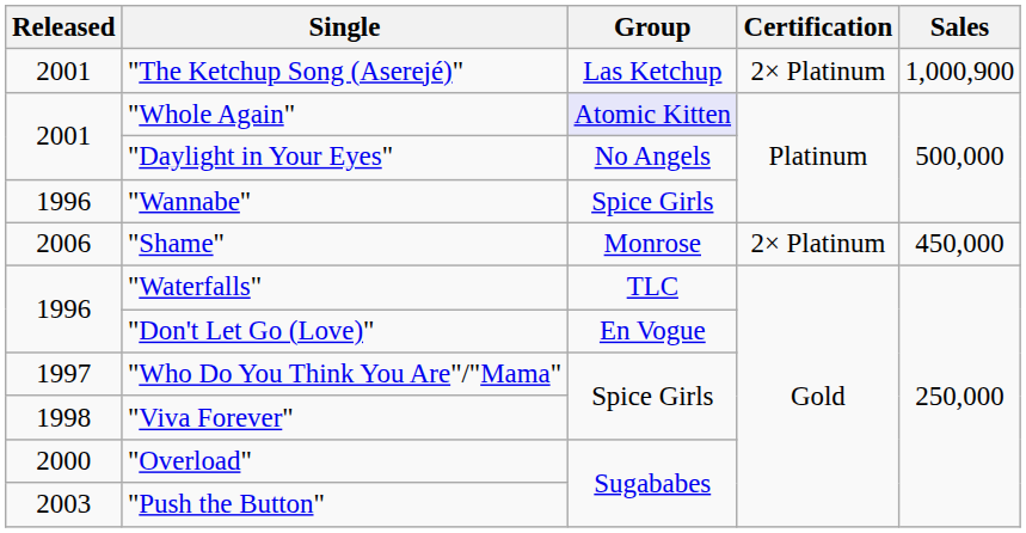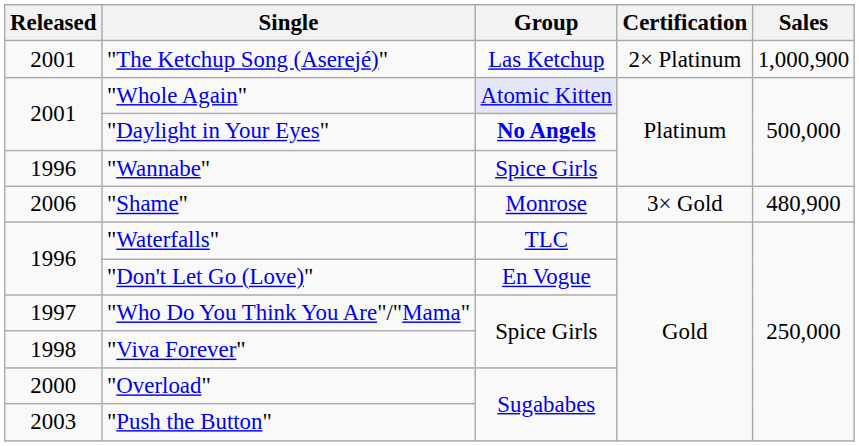"Daylight in Your Eyes" | Group: normal -> bold
"Shame" | Certification: 2× Platinum -> 3× Gold
"Shame" | Sales: 450,000 -> 480,900
